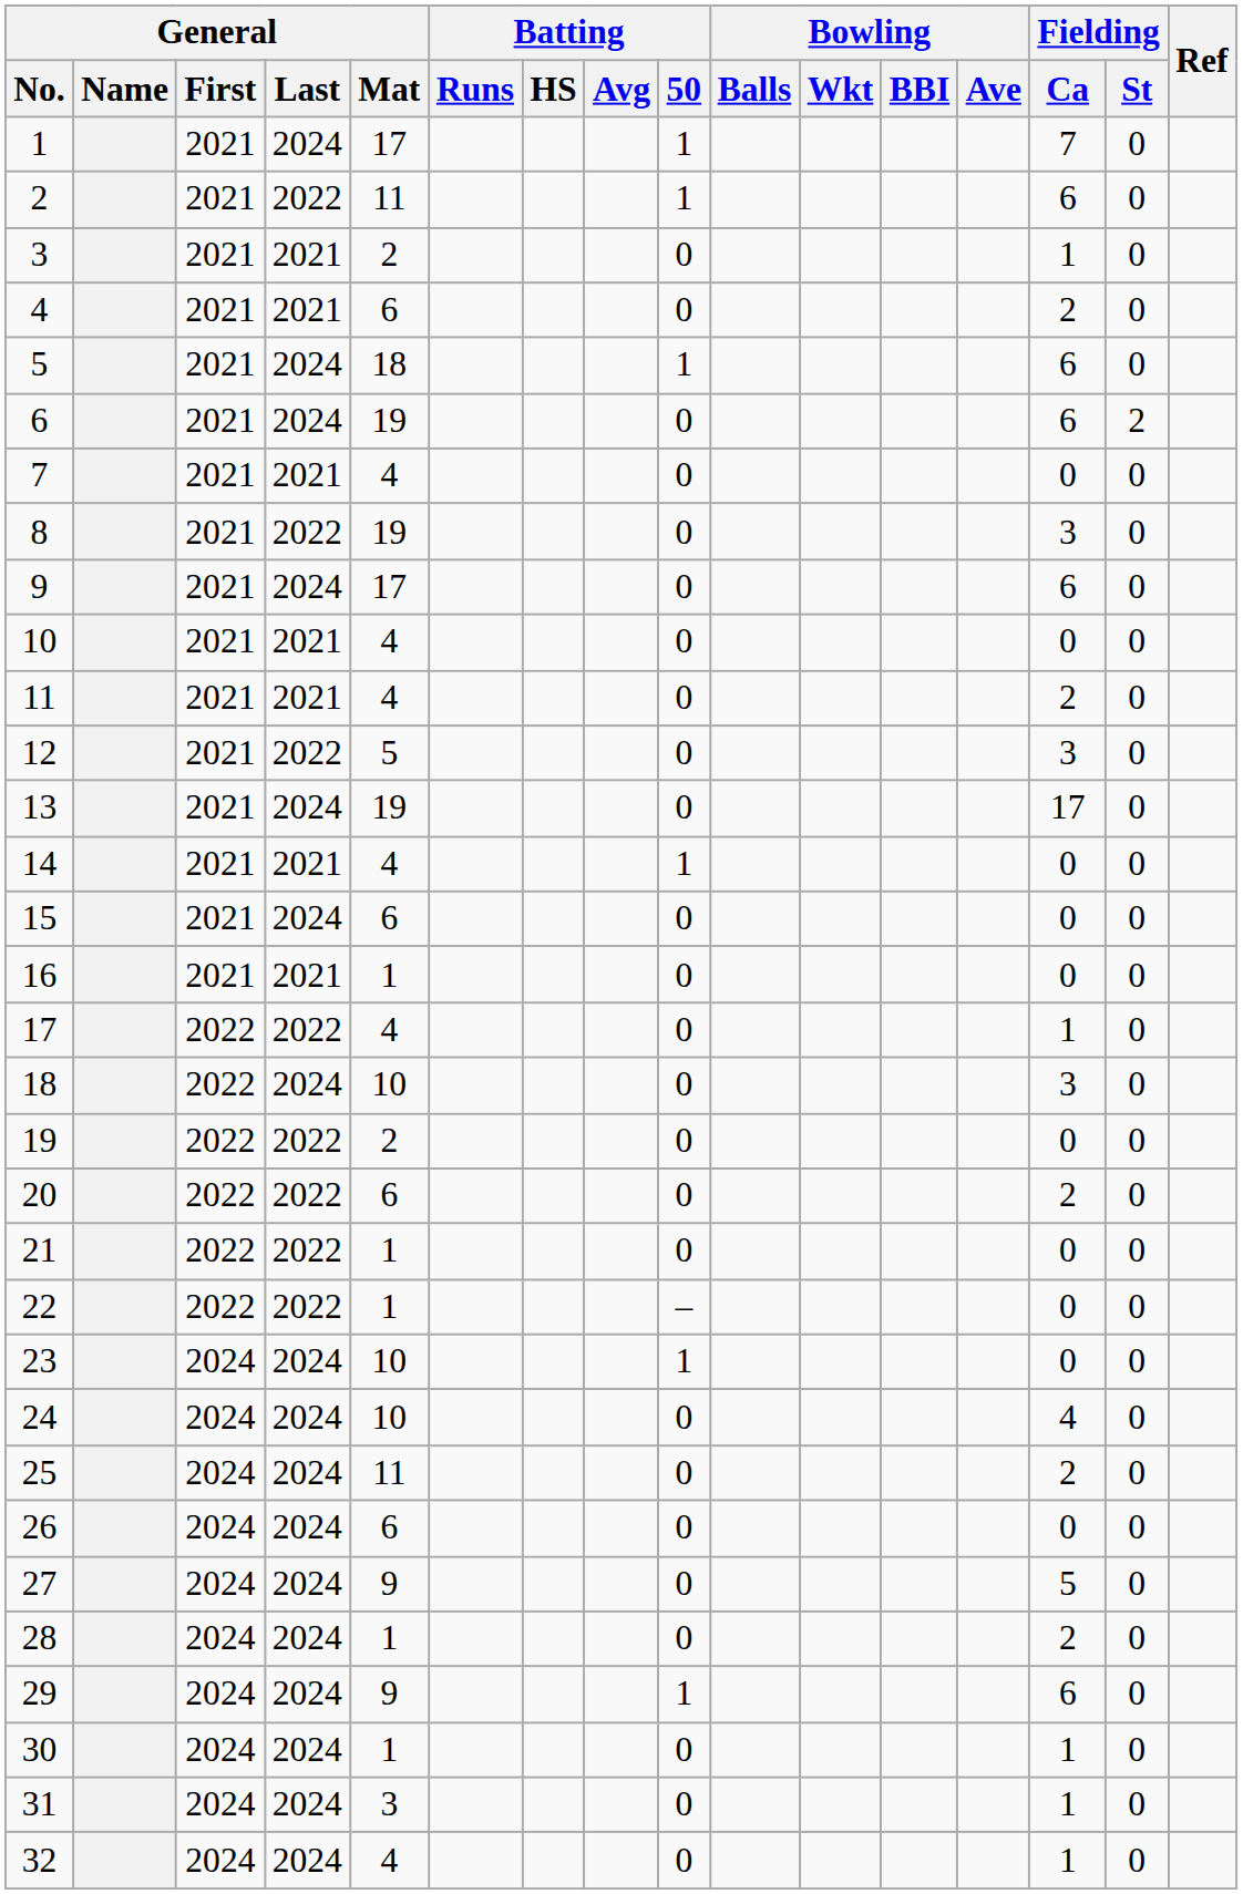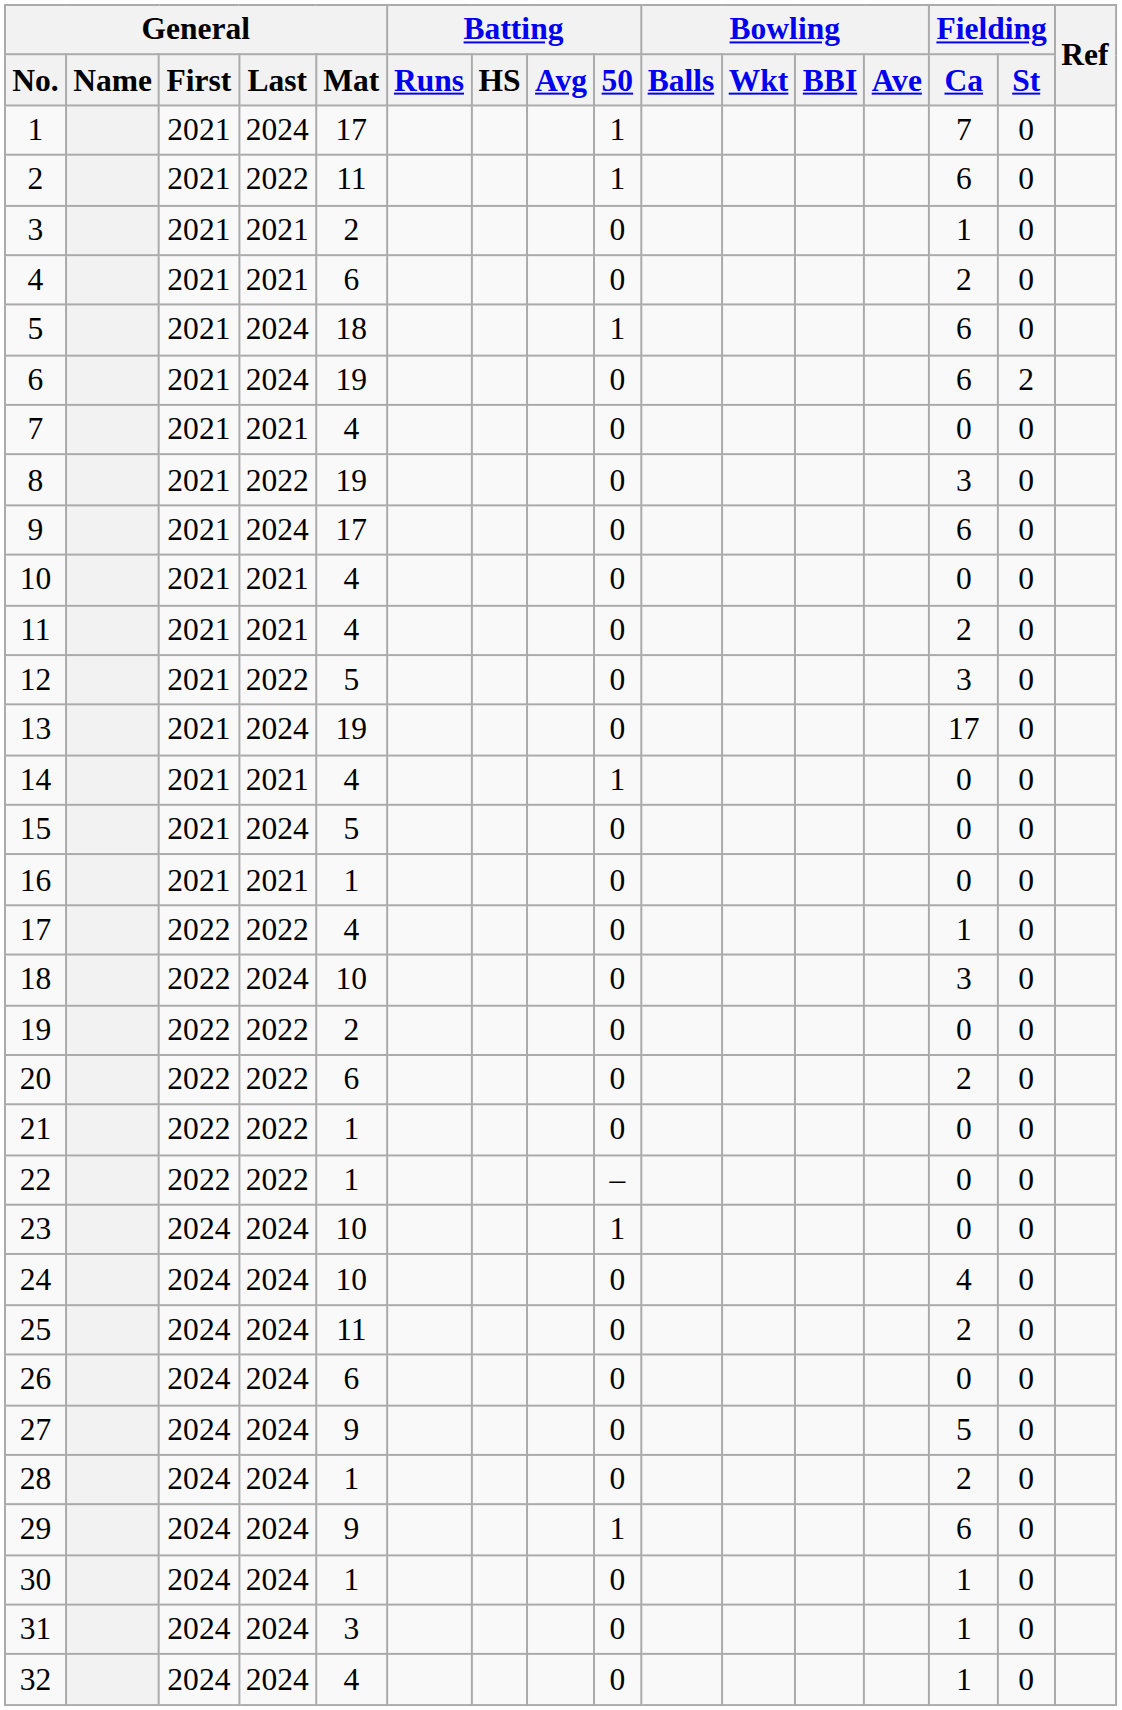15 | General / Mat: 6 -> 5
